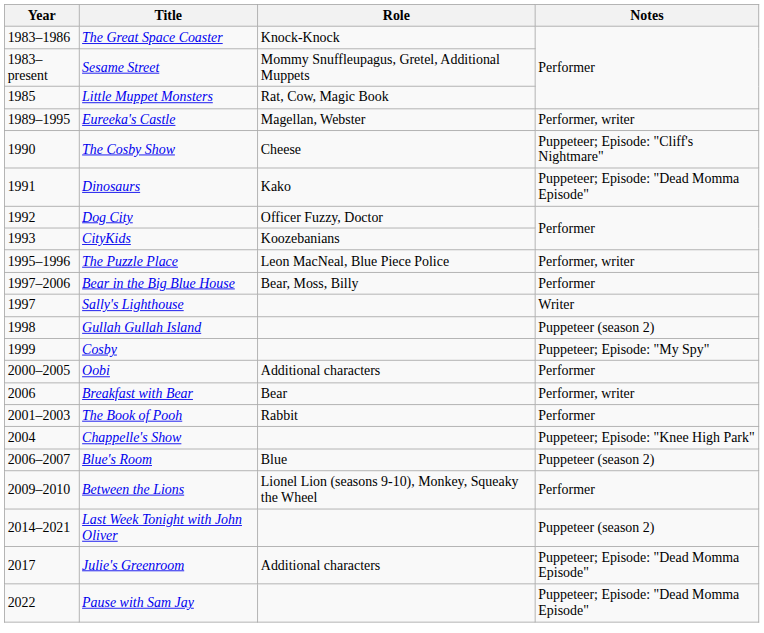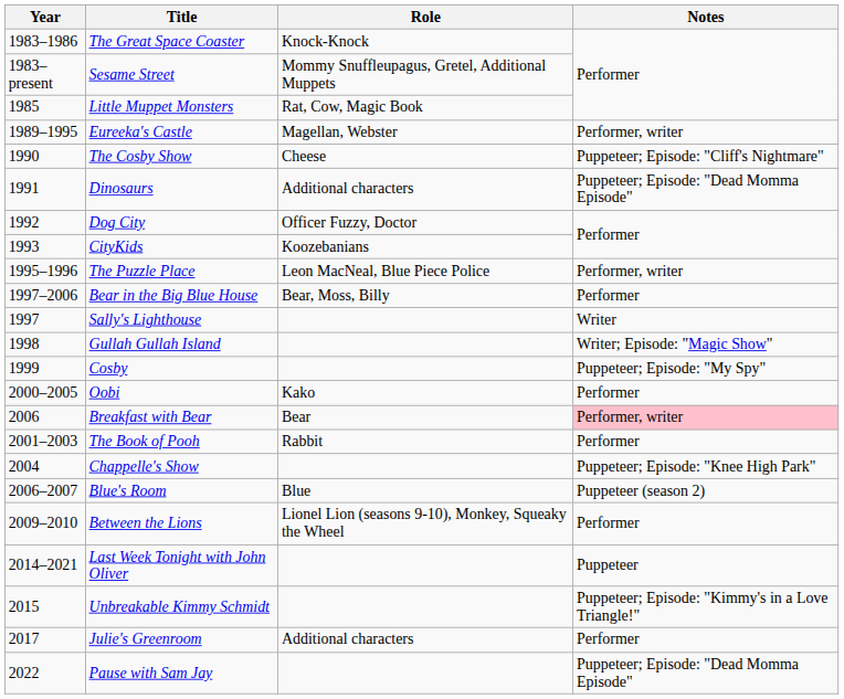Dinosaurs | Role: Kako -> Additional characters
Gullah Gullah Island | Notes: Puppeteer (season 2) -> Writer; Episode: "Magic Show"
Oobi | Role: Additional characters -> Kako
Breakfast with Bear | Notes: no background -> pink background
Last Week Tonight with John Oliver | Notes: Puppeteer (season 2) -> Puppeteer
+ row: 2015 | Unbreakable Kimmy Schmidt | Puppeteer; Episode: "Kimmy's in a Love Triangle!"
Julie's Greenroom | Notes: Puppeteer; Episode: "Dead Momma Episode" -> Performer
